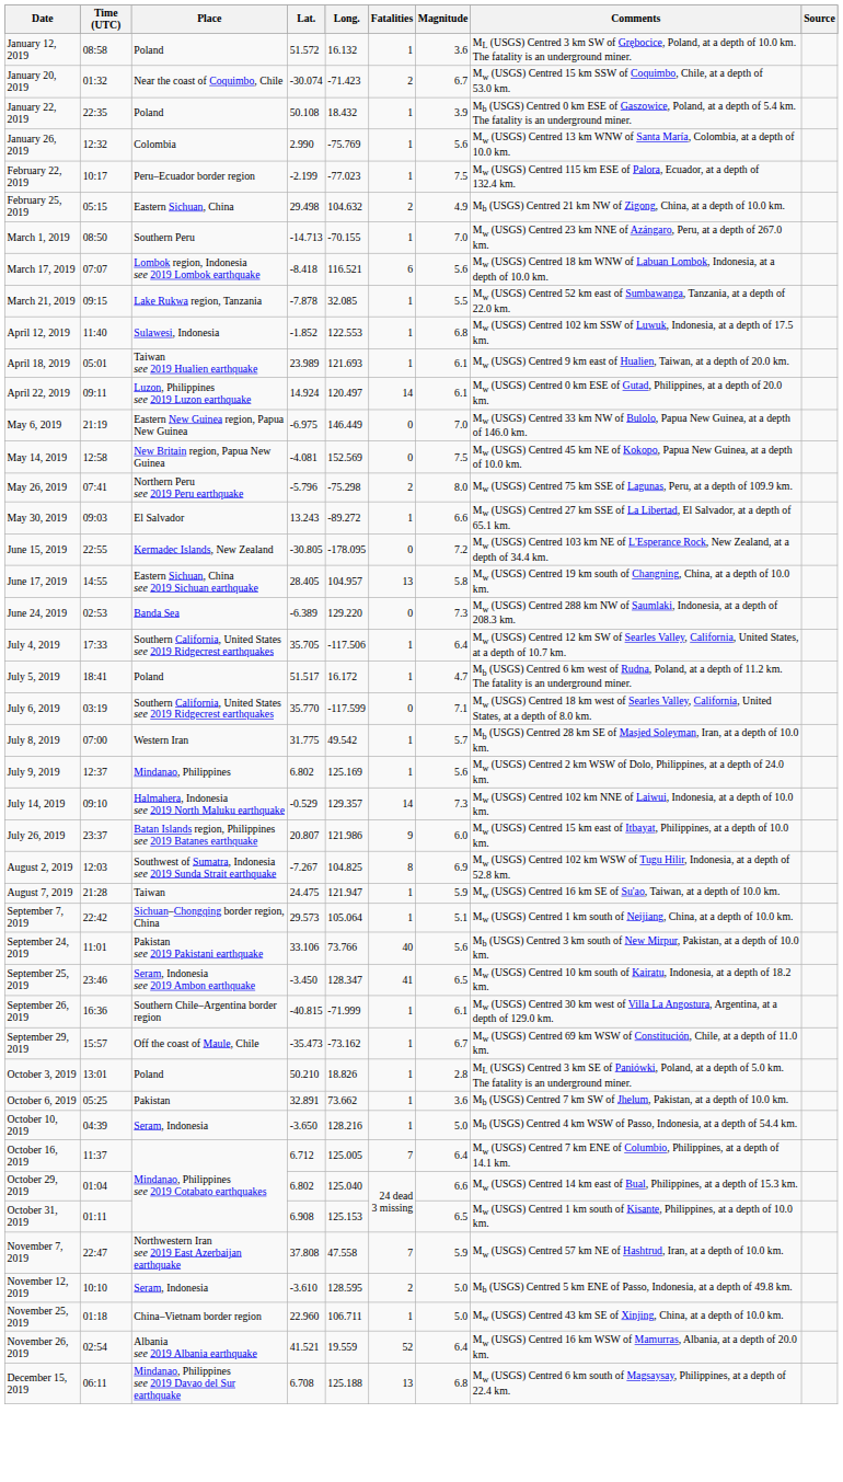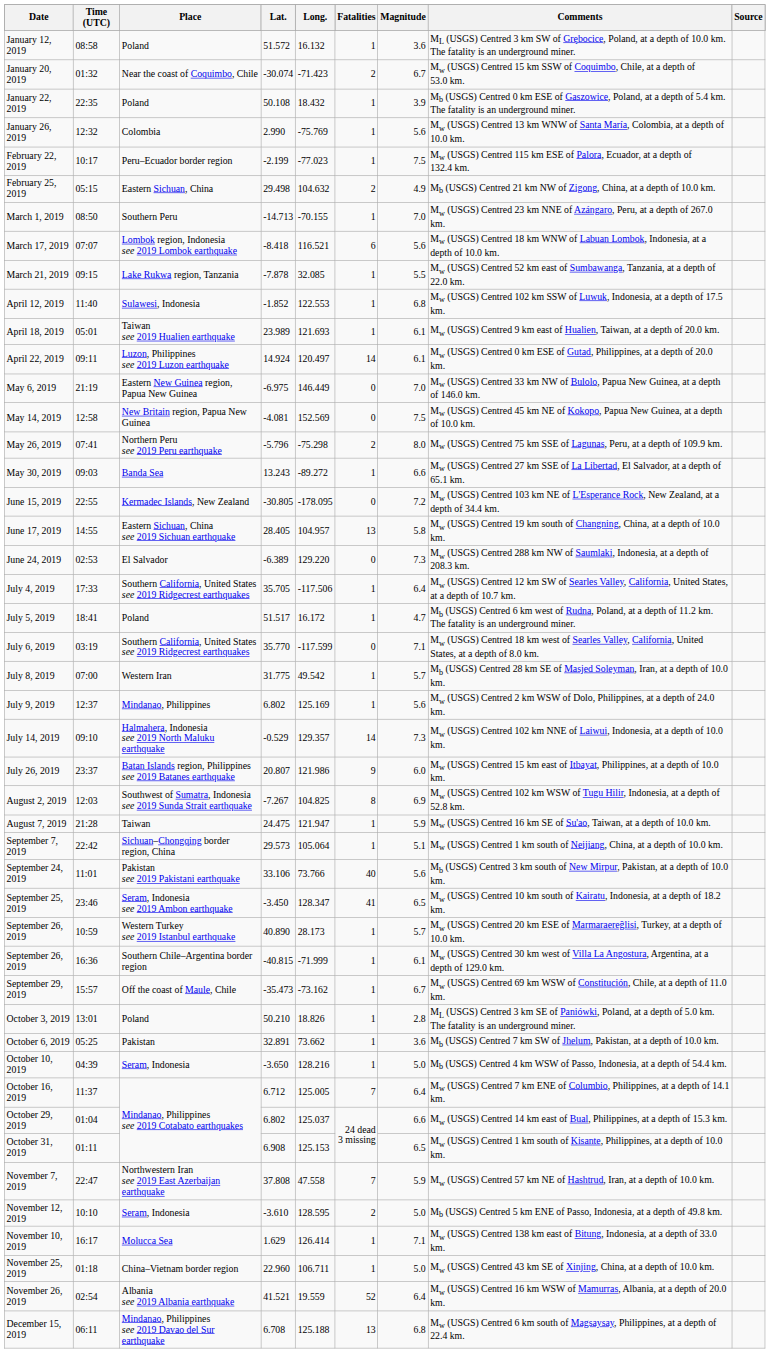May 30, 2019 | Place: El Salvador -> Banda Sea
June 24, 2019 | Place: Banda Sea -> El Salvador
+ row: September 26, 2019 | 10:59 | Western Turkey see 2019 Istanbul earthquake | 40.890 | 28.173 | 1 | 5.7 | Mw (USGS) Centred 20 km ESE of Marmaraereğlisi, Turkey, at a depth of 10.0 km.
October 29, 2019 | Long.: 125.040 -> 125.037
+ row: November 10, 2019 | 16:17 | Molucca Sea | 1.629 | 126.414 | 1 | 7.1 | Mw (USGS) Centred 138 km east of Bitung, Indonesia, at a depth of 33.0 km.
